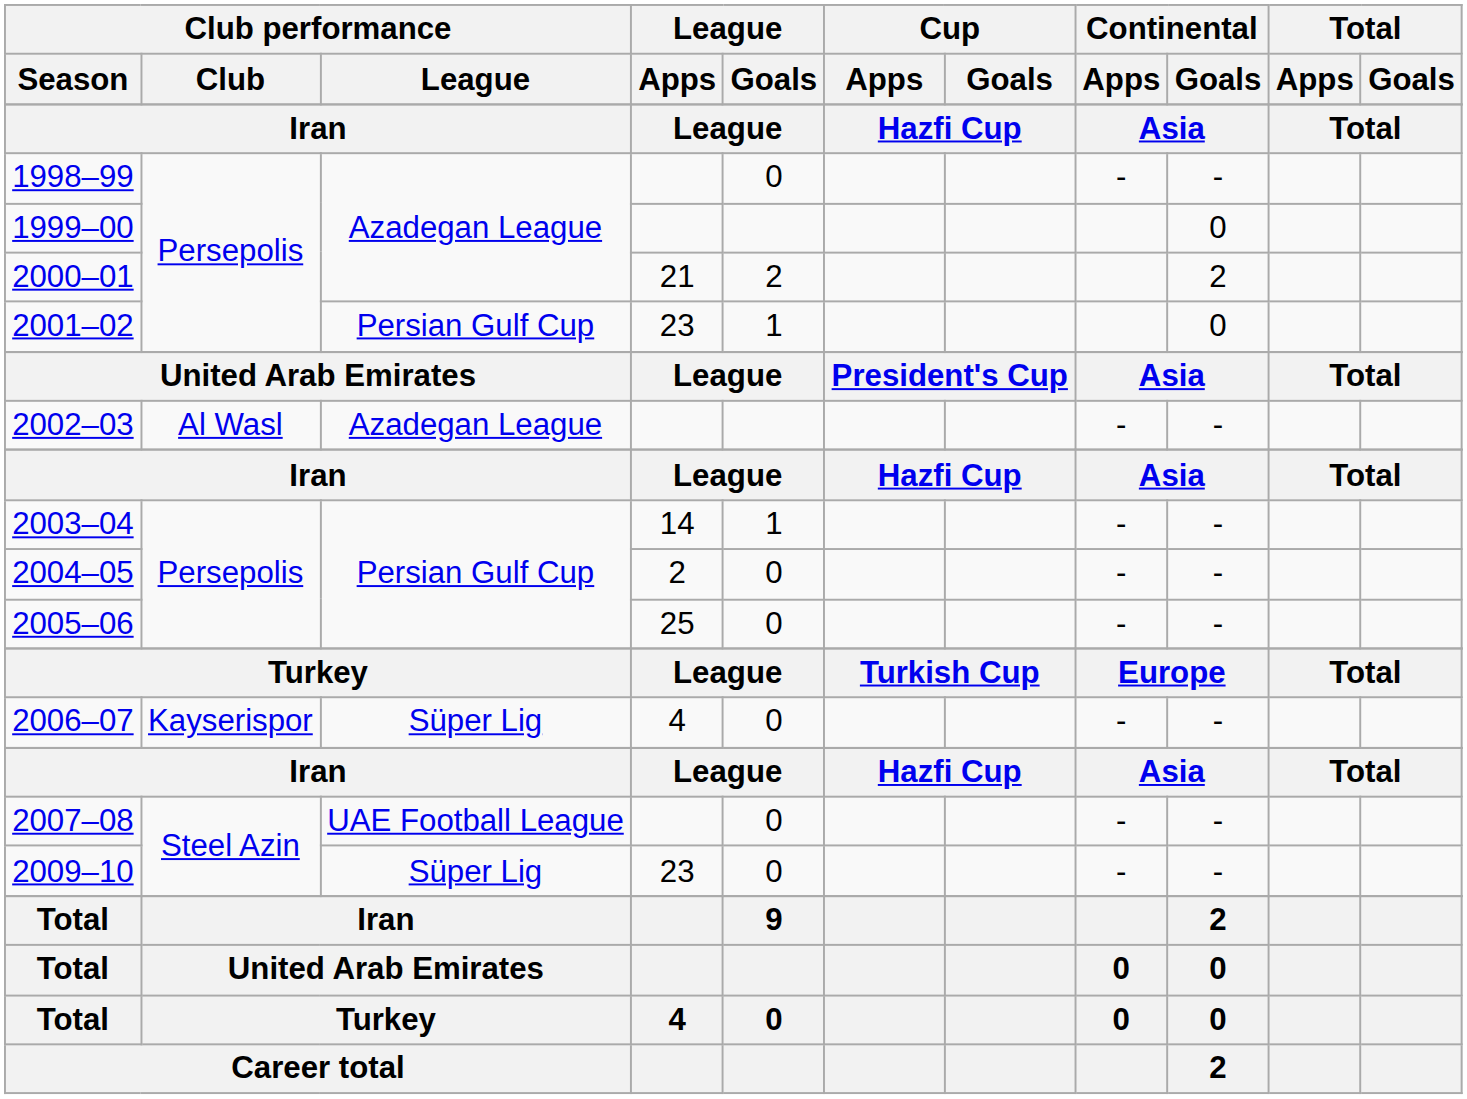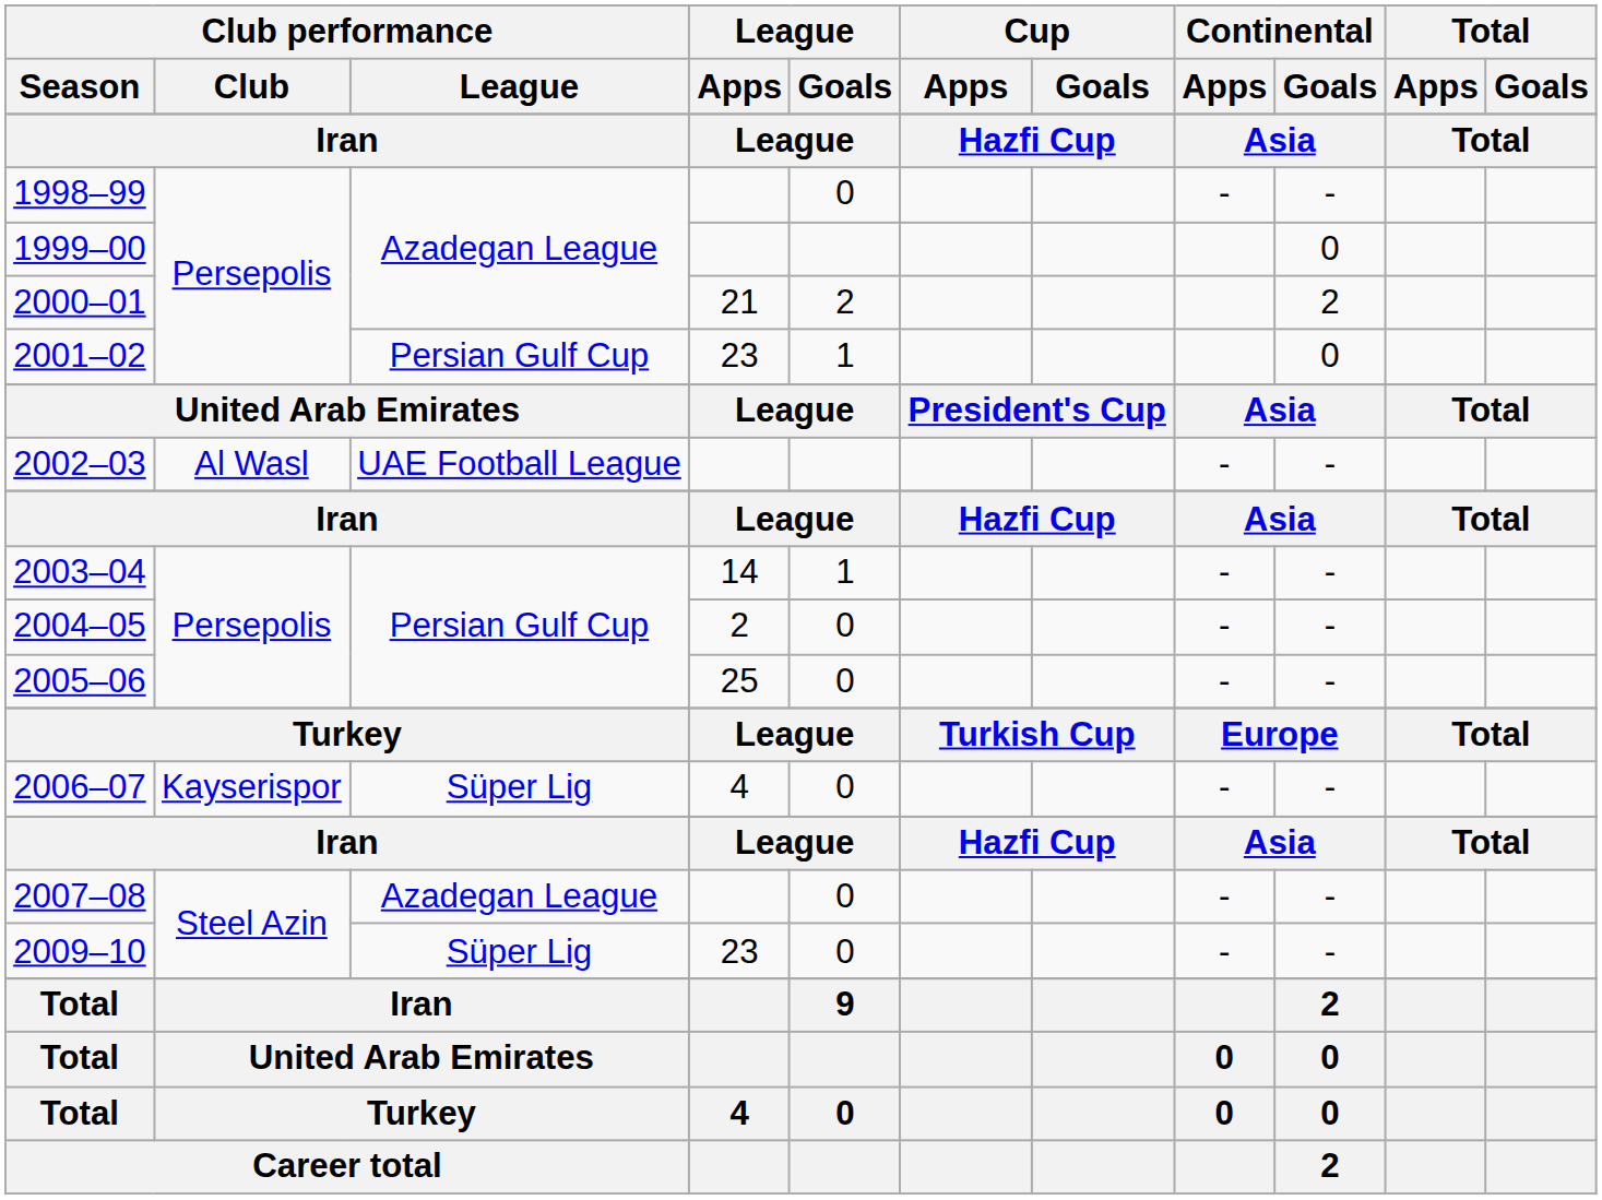2002–03 | Club performance / League: Azadegan League -> UAE Football League
2007–08 | Club performance / League: UAE Football League -> Azadegan League
